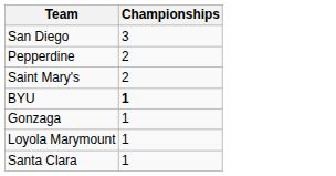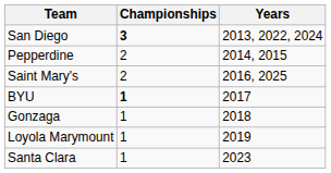+ column: Years | 2013, 2022, 2024 | 2014, 2015 | 2016, 2025 | 2017 | 2018 | 2019 | 2023
San Diego | Championships: normal -> bold
